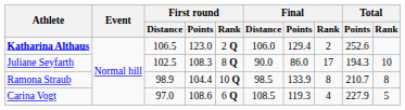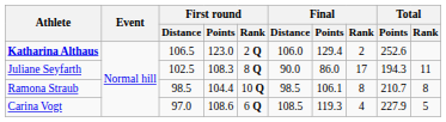Juliane Seyfarth | Total / Rank: 10 -> 11
Ramona Straub | First round / Distance: 98.9 -> 98.5
Ramona Straub | Final / Points: 133.9 -> 106.1
